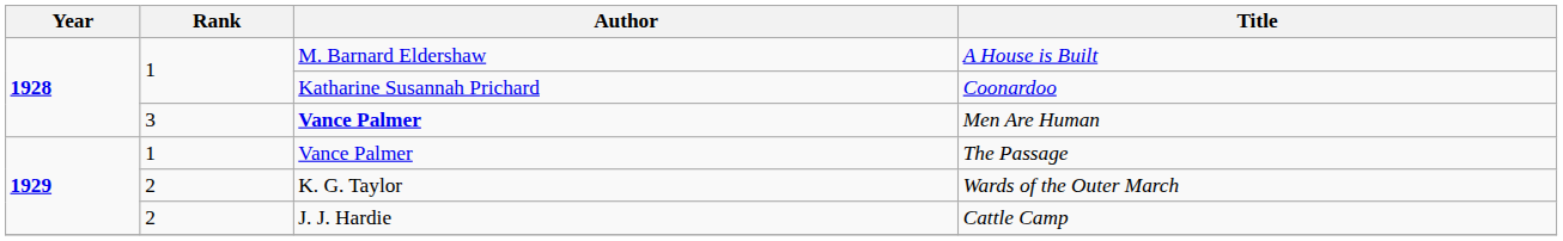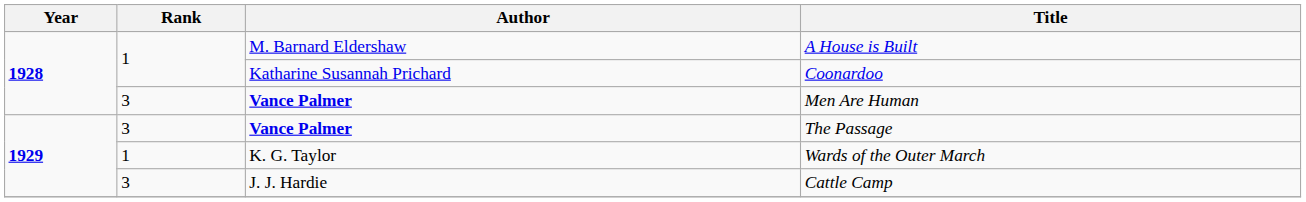The Passage | Rank: 1 -> 3
The Passage | Author: normal -> bold
Wards of the Outer March | Rank: 2 -> 1
Cattle Camp | Rank: 2 -> 3
